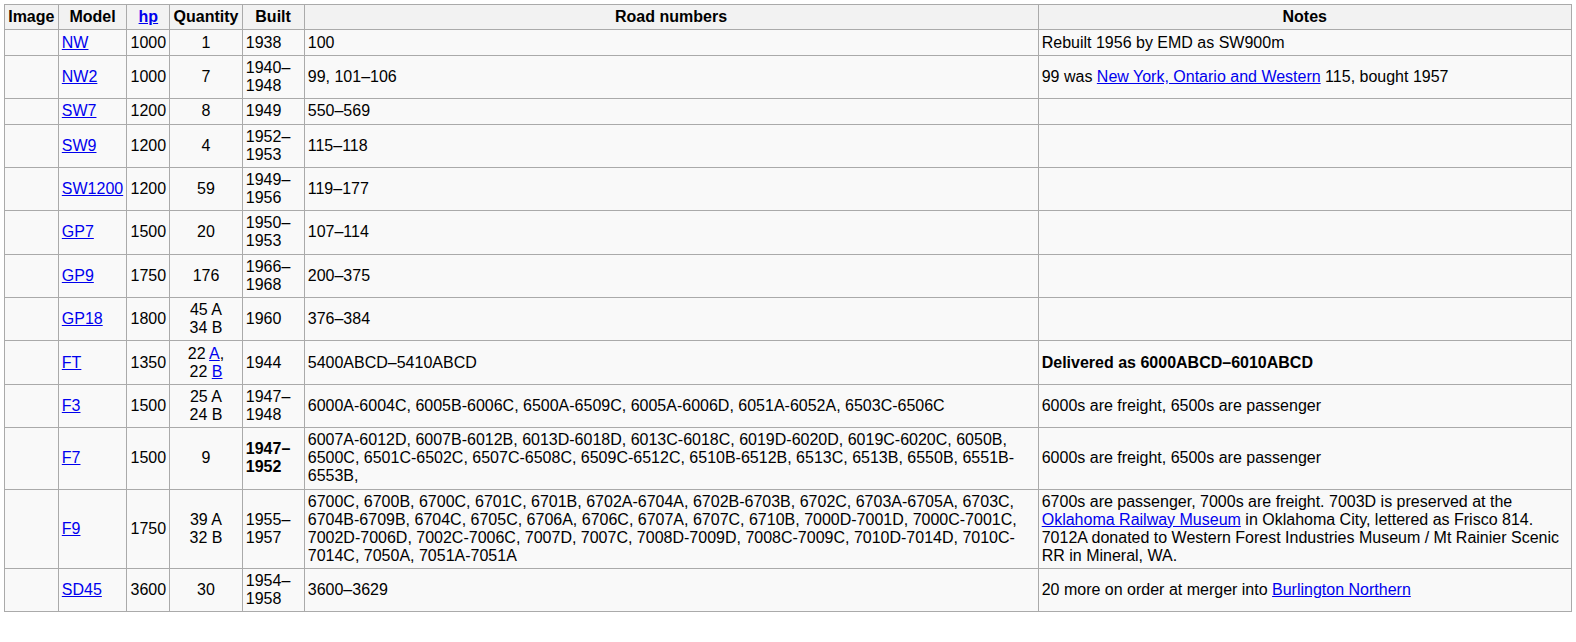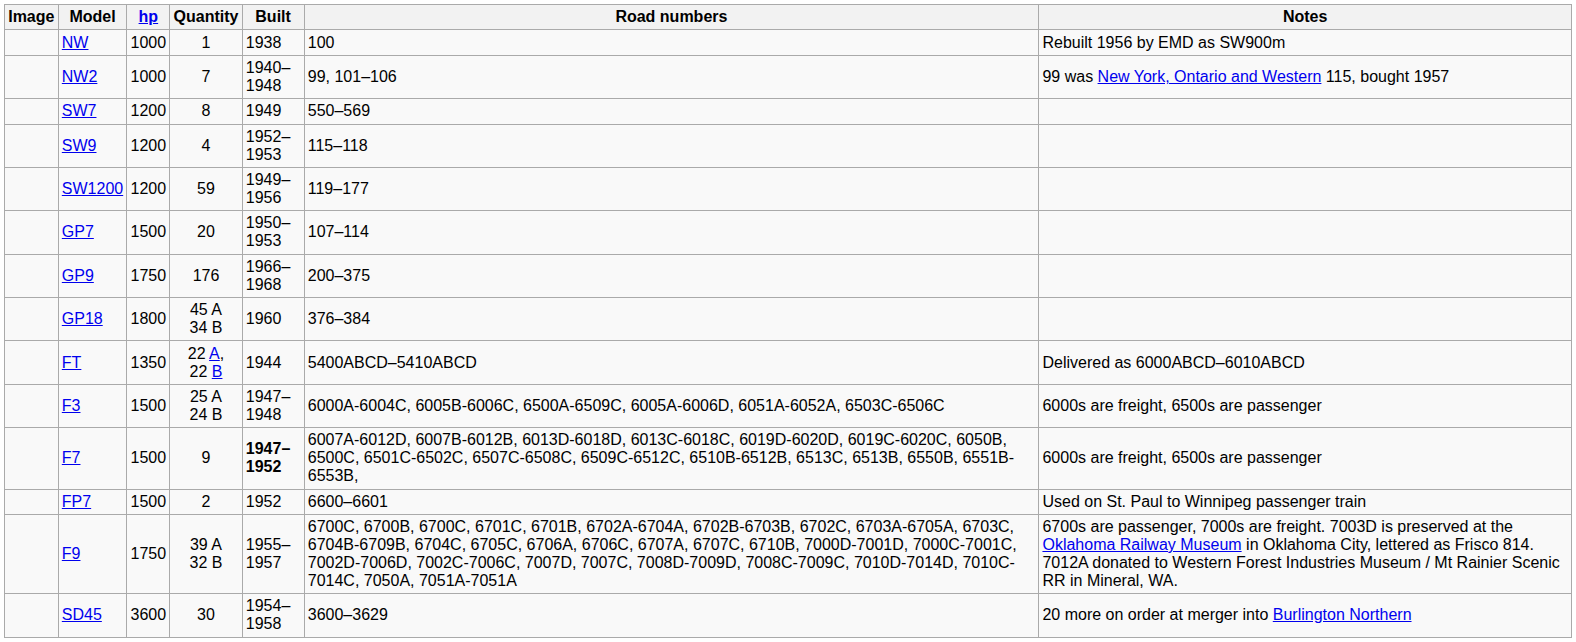FT | Notes: bold -> normal
+ row: FP7 | 1500 | 2 | 1952 | 6600–6601 | Used on St. Paul to Winnipeg passenger train
